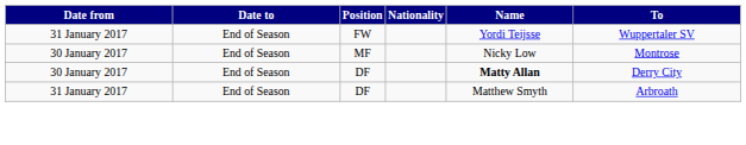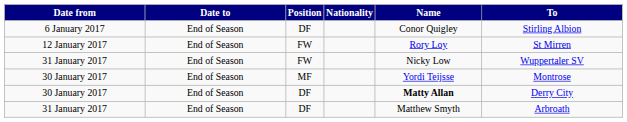+ row: 6 January 2017 | End of Season | DF | Conor Quigley | Stirling Albion
+ row: 12 January 2017 | End of Season | FW | Rory Loy | St Mirren
31 January 2017 / FW | Name: Yordi Teijsse -> Nicky Low
30 January 2017 / MF | Name: Nicky Low -> Yordi Teijsse
